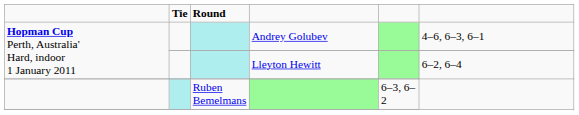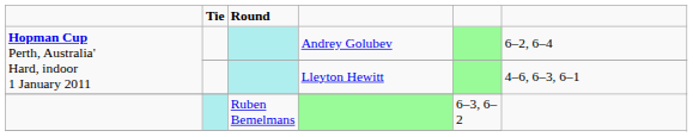Andrey Golubev | column 6: 4–6, 6–3, 6–1 -> 6–2, 6–4
Lleyton Hewitt | column 6: 6–2, 6–4 -> 4–6, 6–3, 6–1
